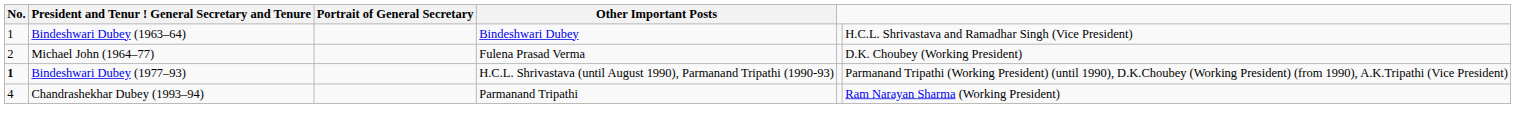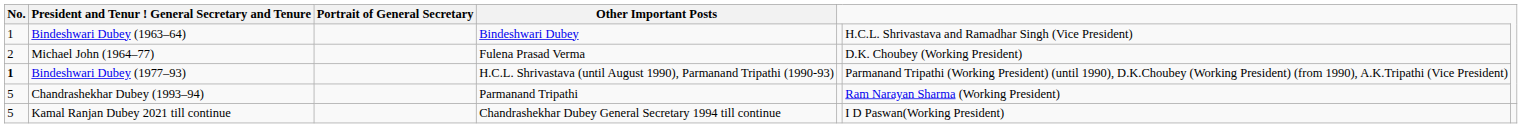Chandrashekhar Dubey (1993–94) | No.: 4 -> 5
+ row: 5 | Kamal Ranjan Dubey 2021 till continue | Chandrashekhar Dubey General Secretary 1994 till continue | I D Paswan(Working President)
